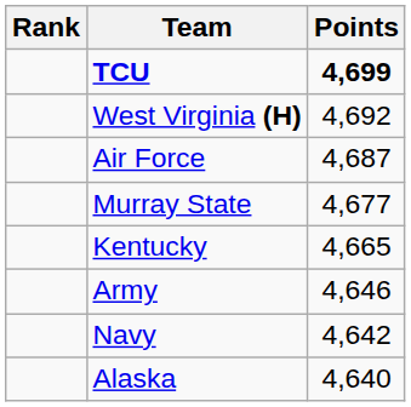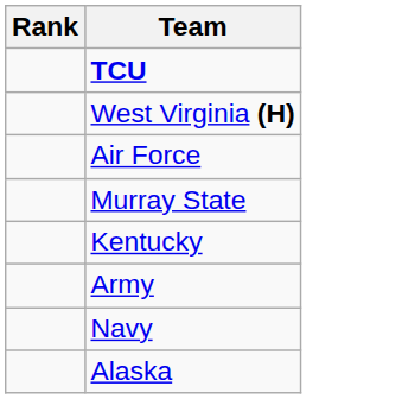- column: Points | 4,699 | 4,692 | 4,687 | 4,677 | 4,665 | 4,646 | 4,642 | 4,640
